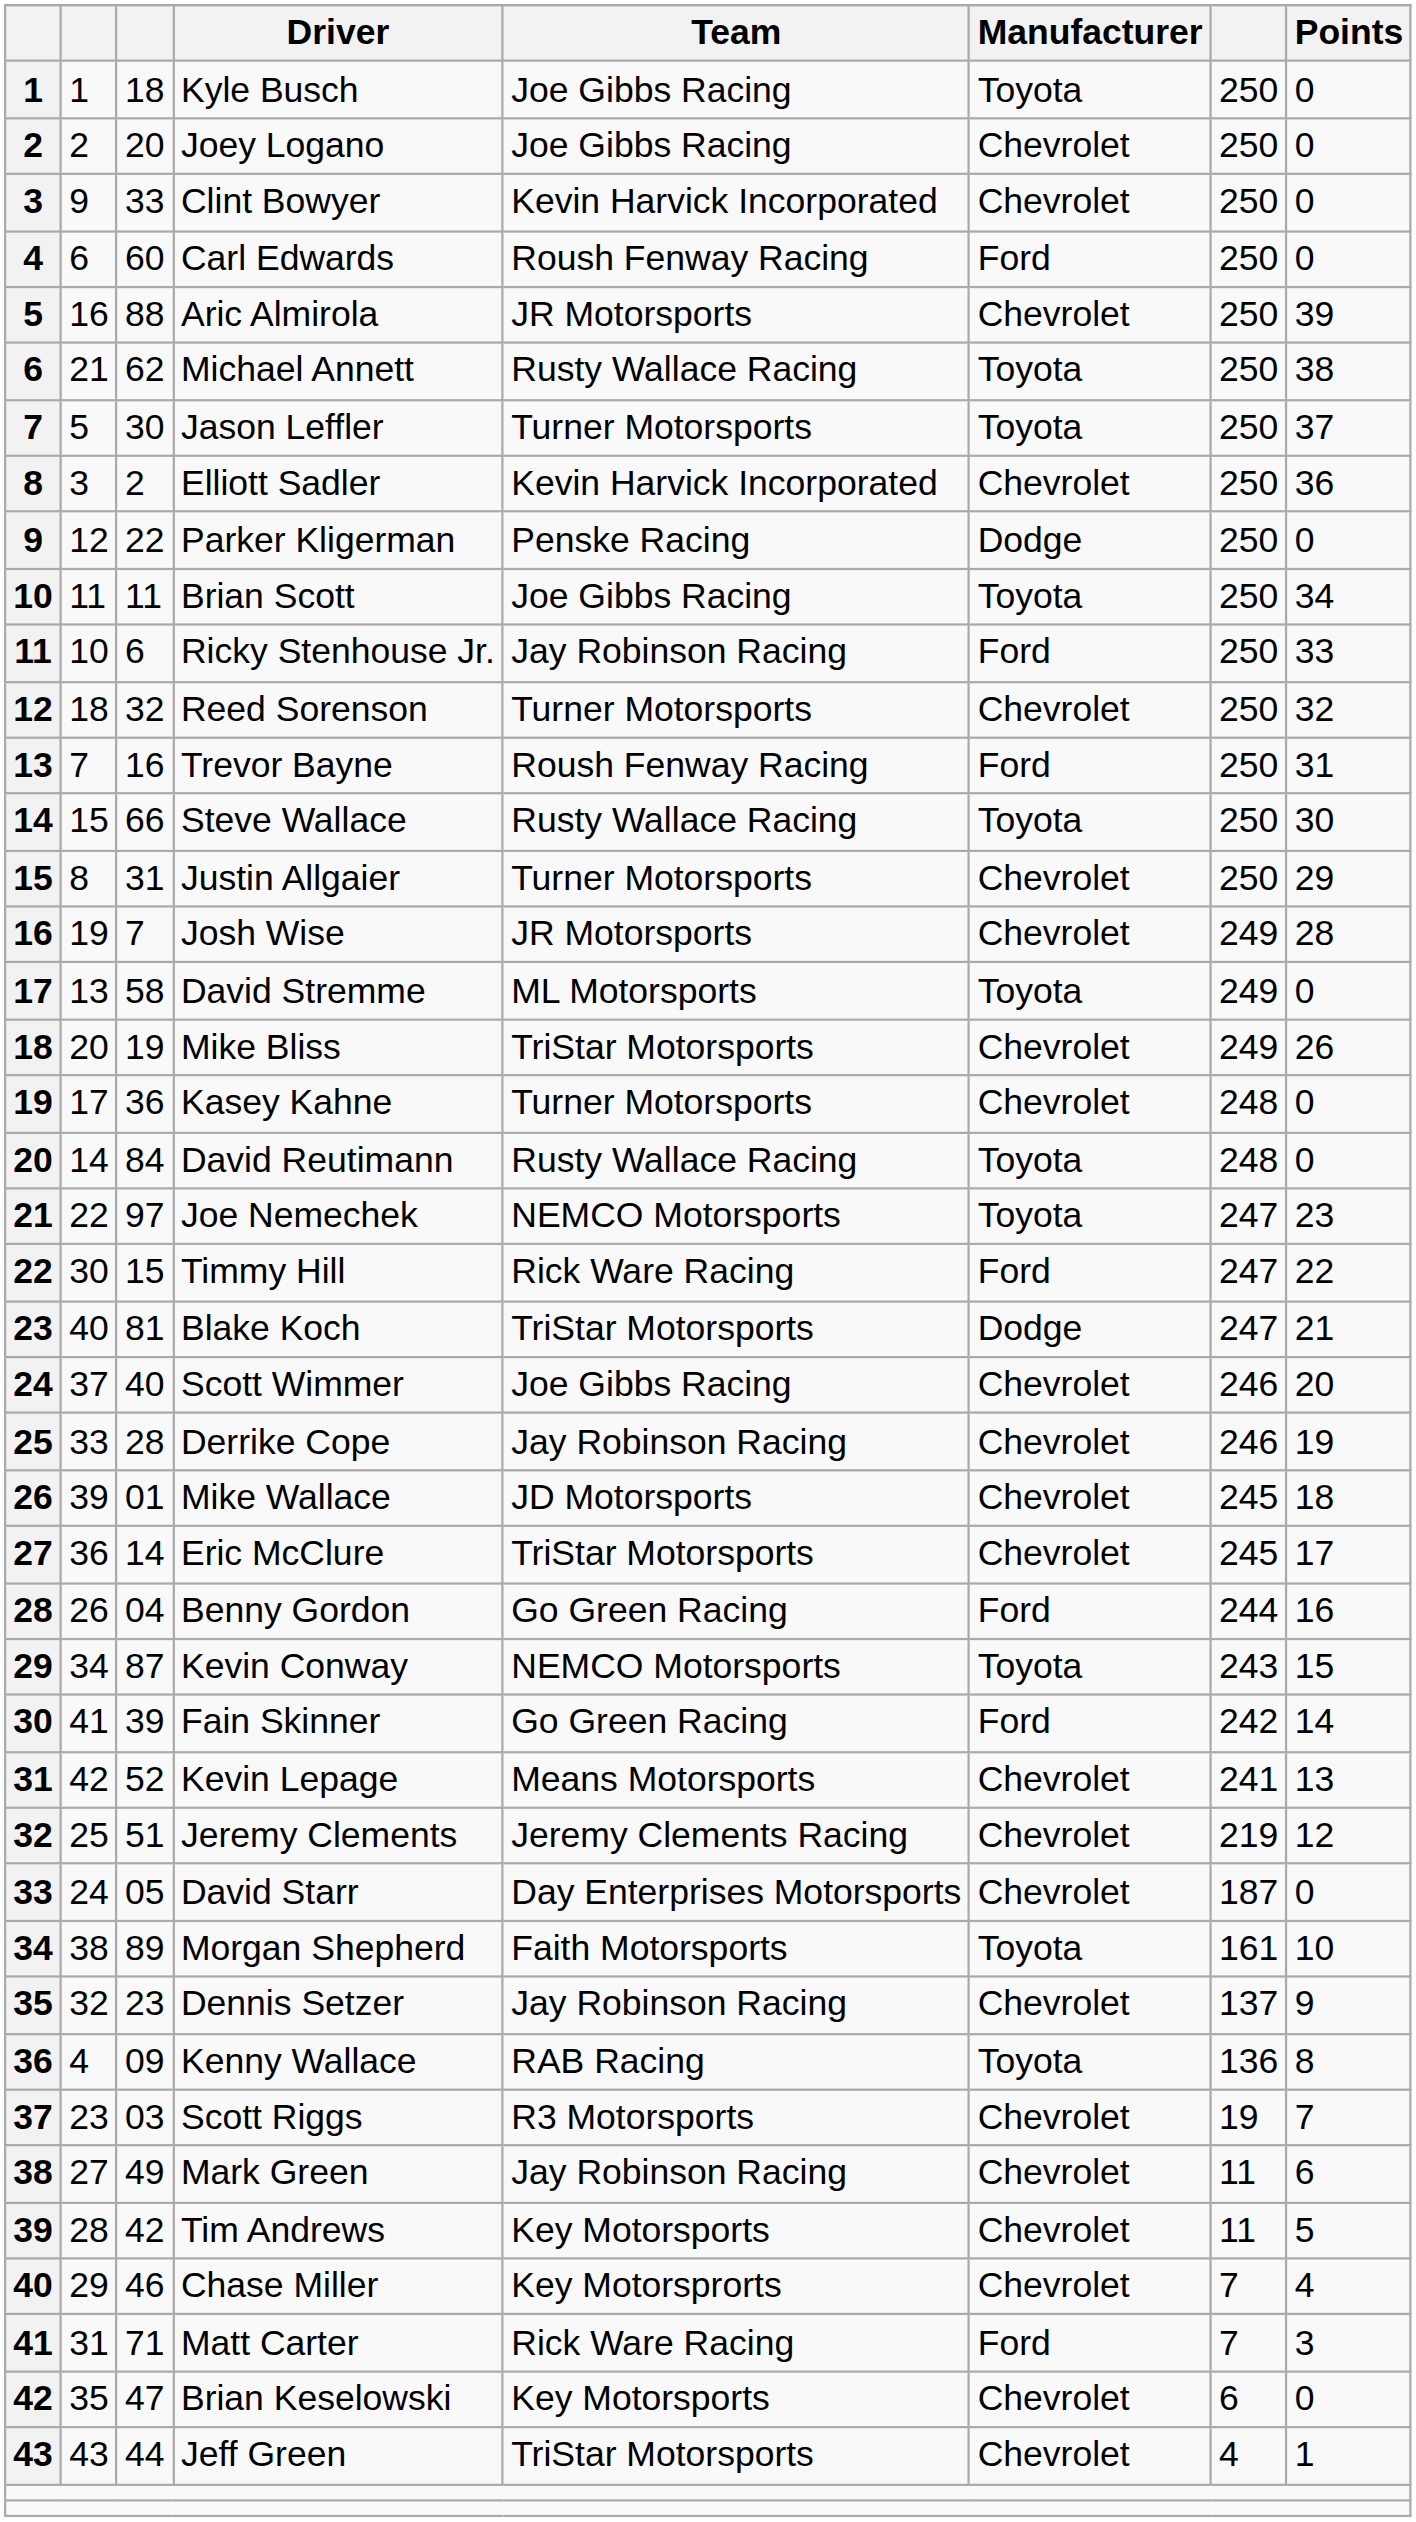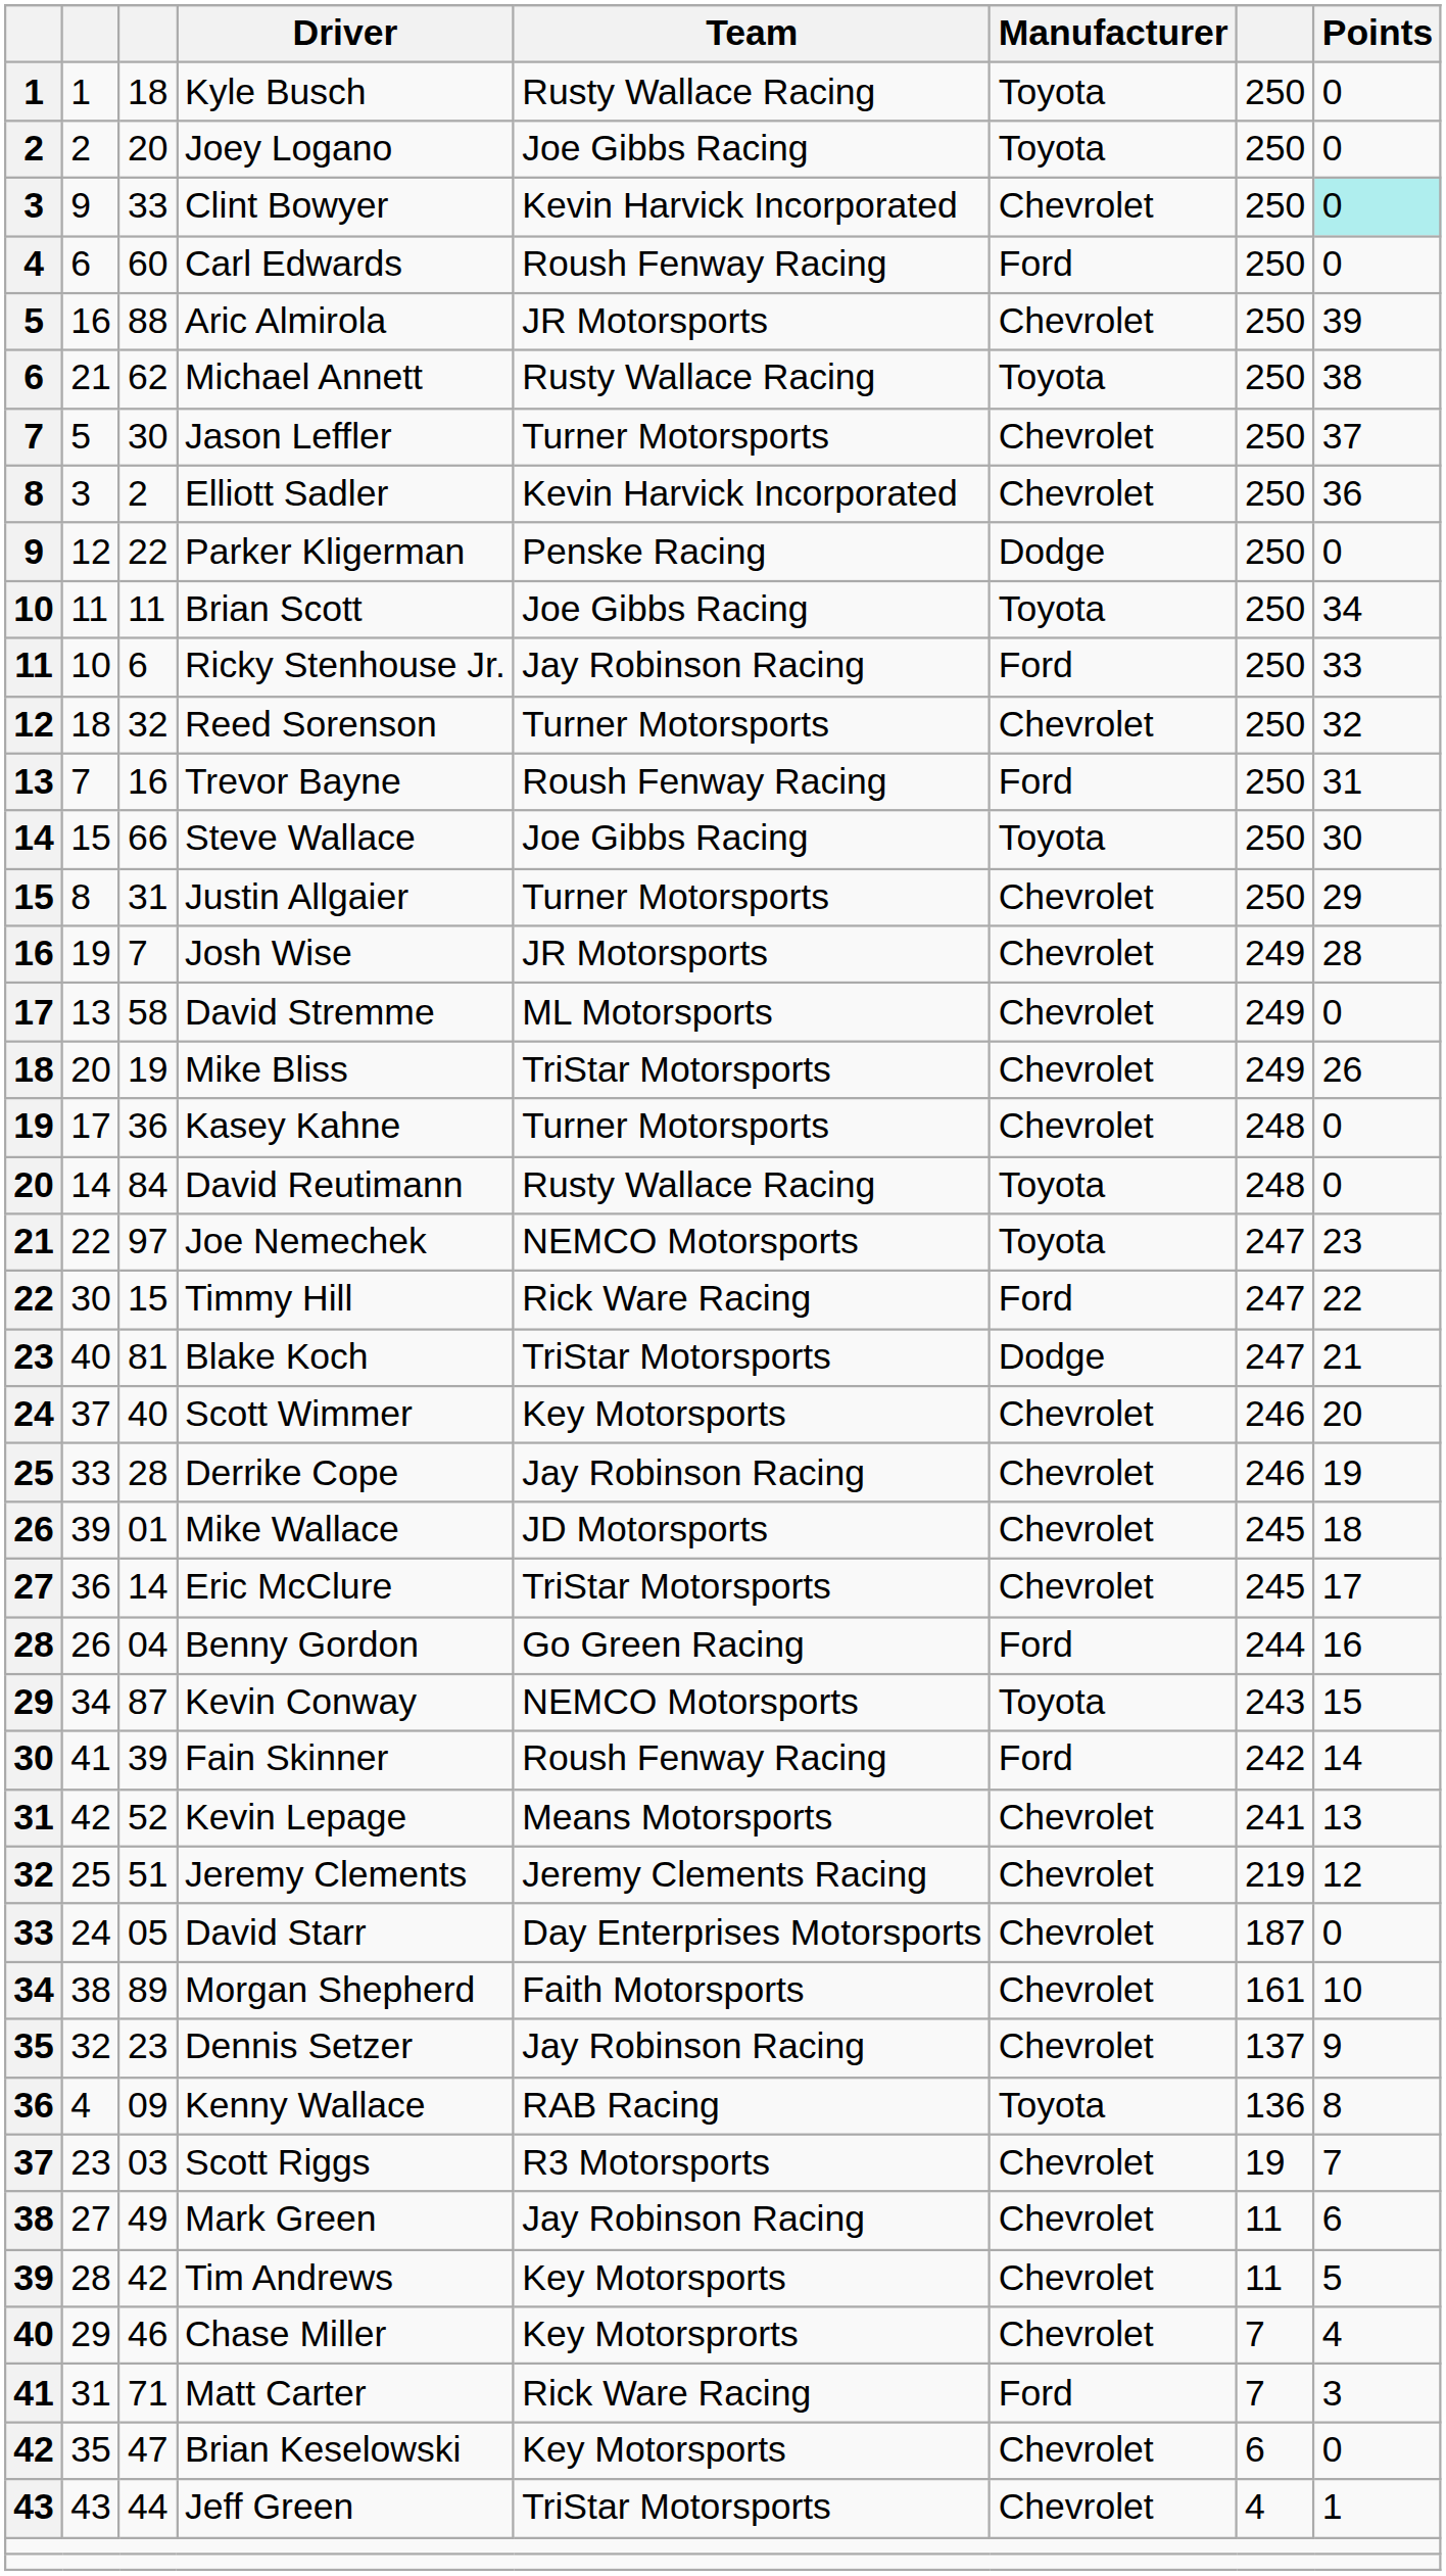Kyle Busch | Team: Joe Gibbs Racing -> Rusty Wallace Racing
Joey Logano | Manufacturer: Chevrolet -> Toyota
Clint Bowyer | Points: no background -> paleturquoise background
Jason Leffler | Manufacturer: Toyota -> Chevrolet
Steve Wallace | Team: Rusty Wallace Racing -> Joe Gibbs Racing
David Stremme | Manufacturer: Toyota -> Chevrolet
Scott Wimmer | Team: Joe Gibbs Racing -> Key Motorsports
Fain Skinner | Team: Go Green Racing -> Roush Fenway Racing
Morgan Shepherd | Manufacturer: Toyota -> Chevrolet
